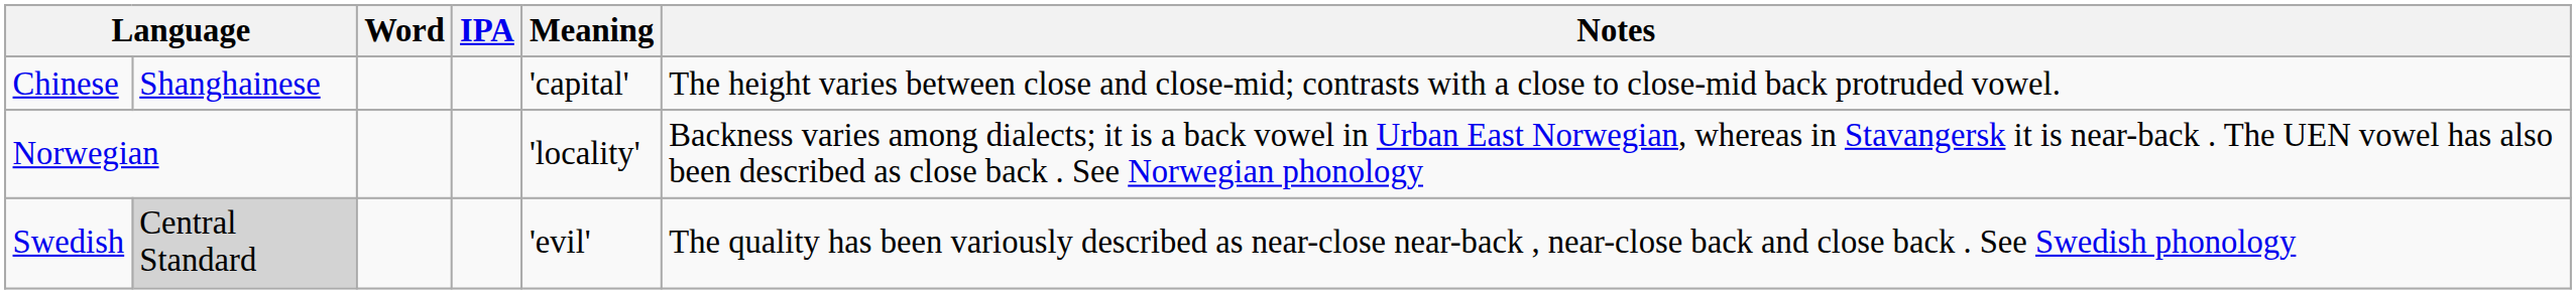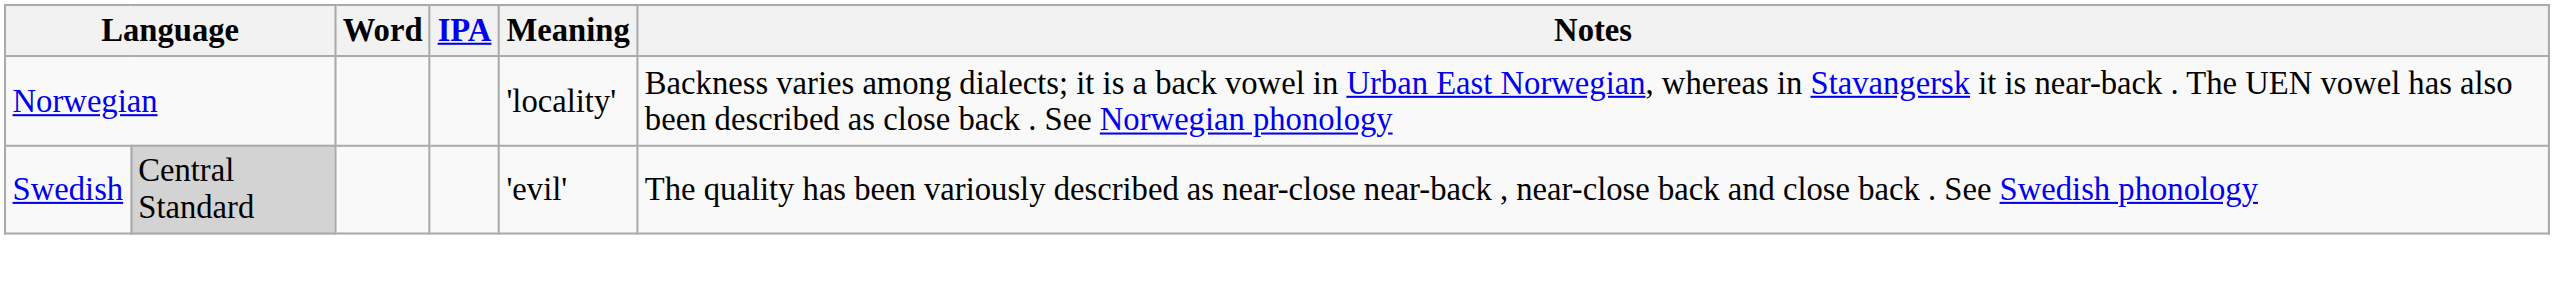- row: Chinese | Shanghainese | 'capital' | The height varies between close and close-mid; contrasts with a close to close-mid back protruded vowel.
